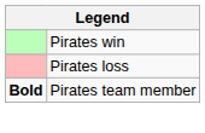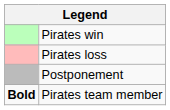+ row: Postponement
